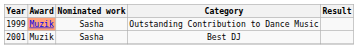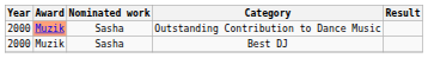Outstanding Contribution to Dance Music | Year: 1999 -> 2000
Best DJ | Year: 2001 -> 2000
